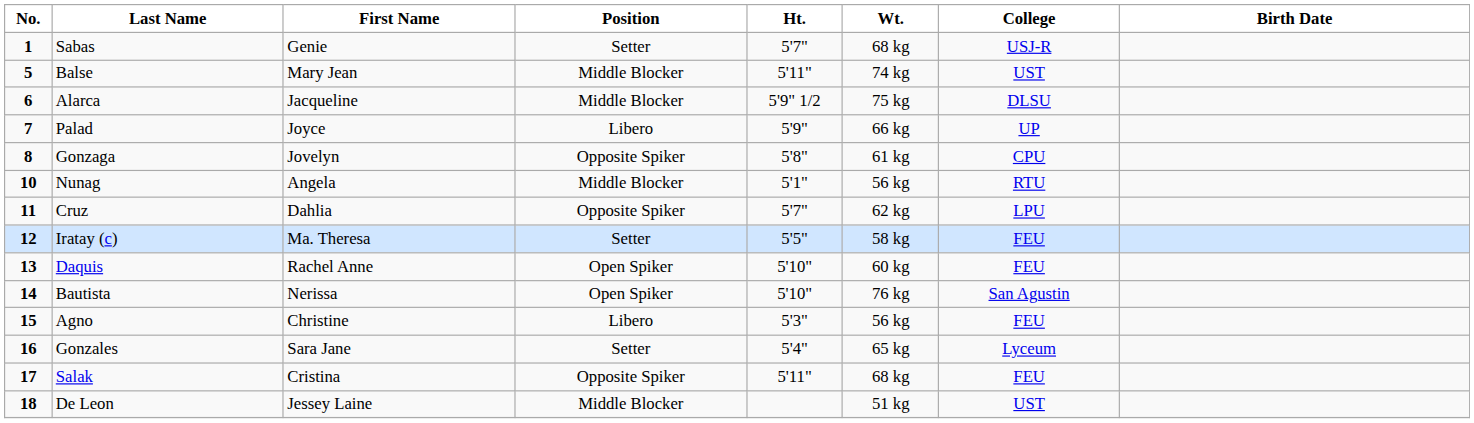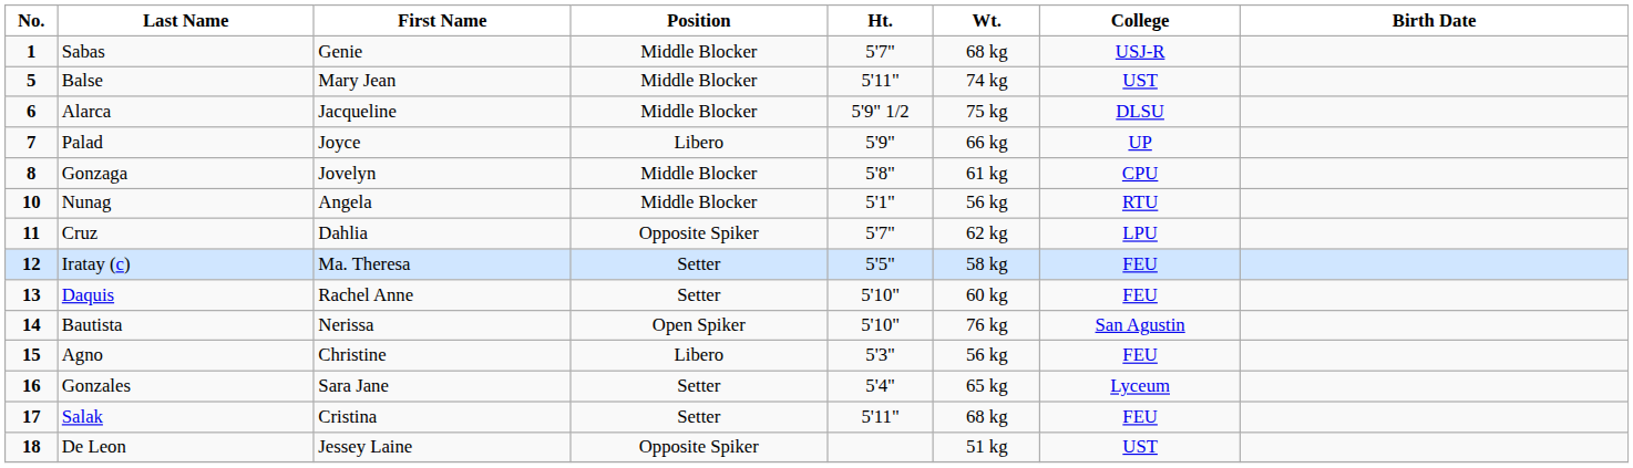Sabas | Position: Setter -> Middle Blocker
Gonzaga | Position: Opposite Spiker -> Middle Blocker
Daquis | Position: Open Spiker -> Setter
Salak | Position: Opposite Spiker -> Setter
De Leon | Position: Middle Blocker -> Opposite Spiker
